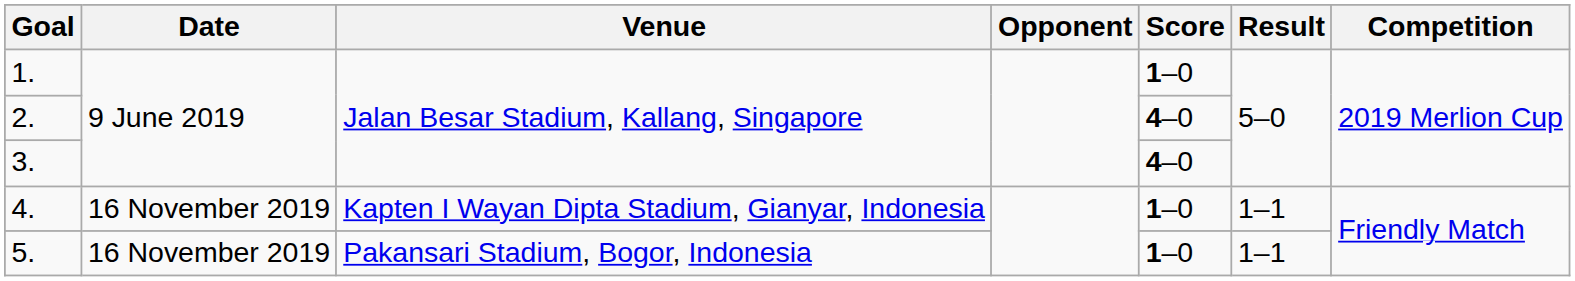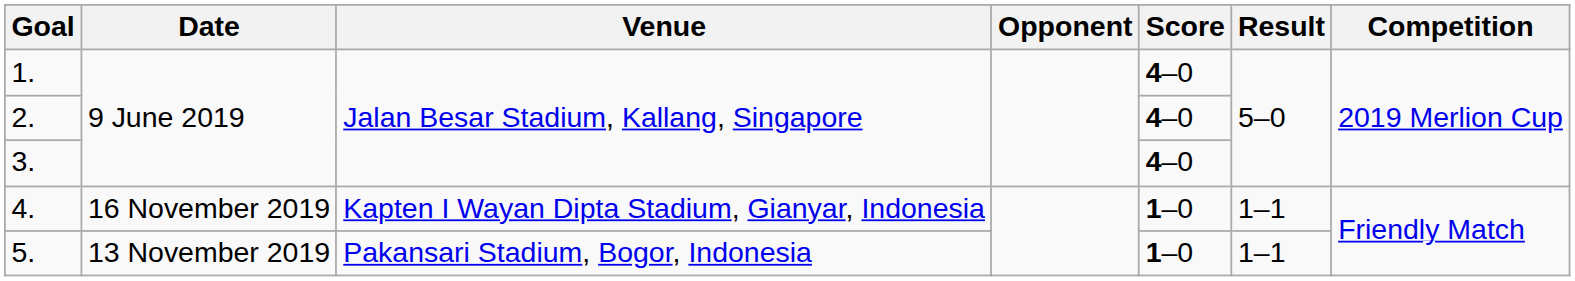1. | Score: 1–0 -> 4–0
5. | Date: 16 November 2019 -> 13 November 2019
